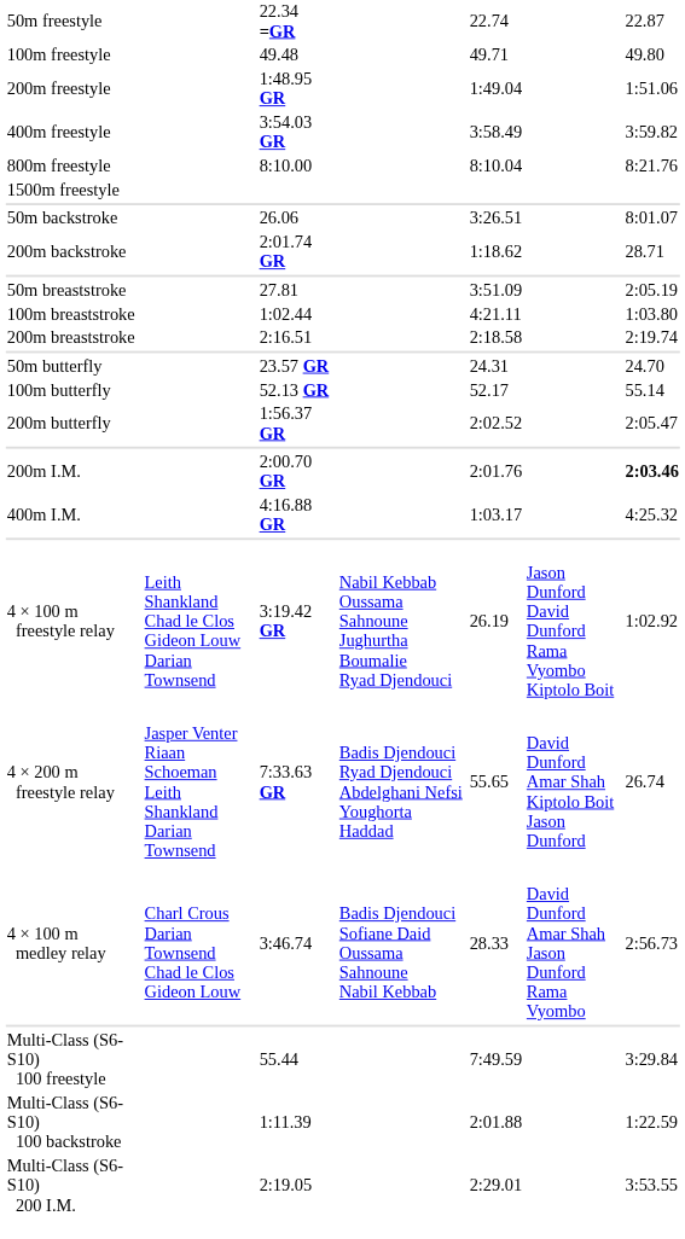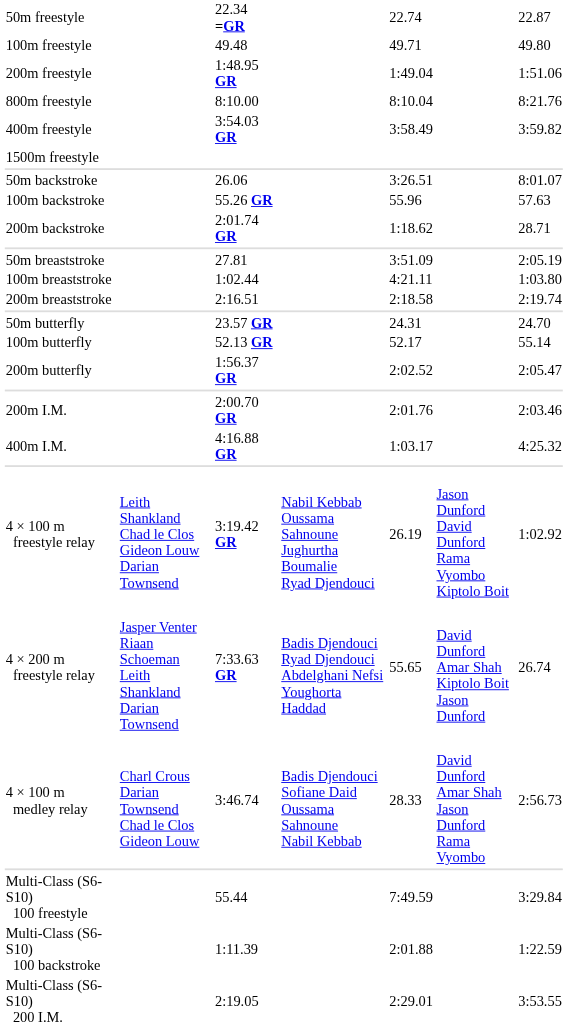rows swapped: 400m freestyle <-> 800m freestyle
+ row: 100m backstroke | 55.26 GR | 55.96 | 57.63
200m I.M. | column 7: bold -> normal
